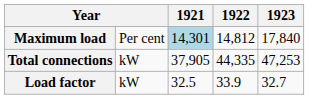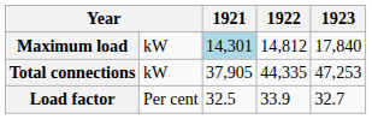Maximum load | column 2: Per cent -> kW
Load factor | column 2: kW -> Per cent
